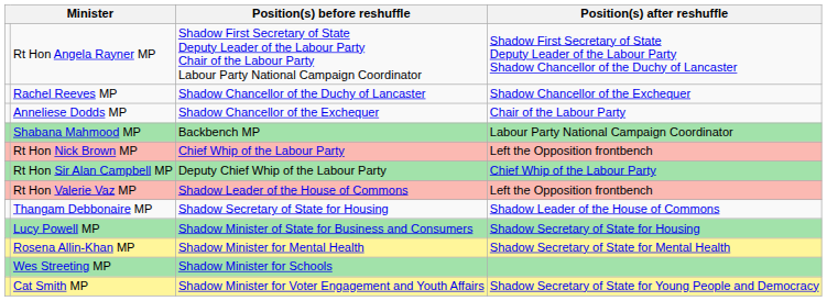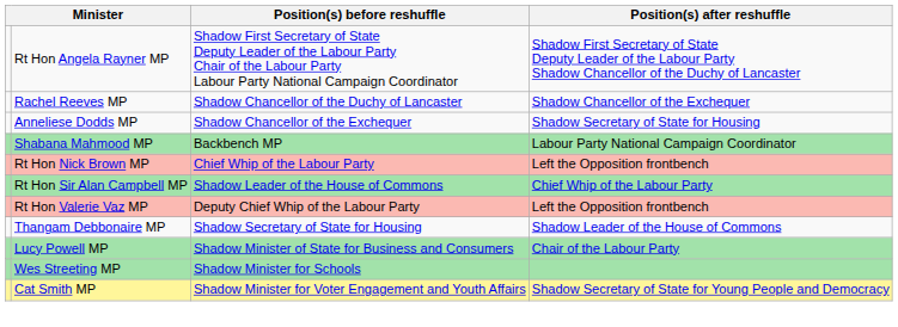Anneliese Dodds MP | Position(s) after reshuffle: Chair of the Labour Party -> Shadow Secretary of State for Housing
Rt Hon Sir Alan Campbell MP | Position(s) before reshuffle: Deputy Chief Whip of the Labour Party -> Shadow Leader of the House of Commons
Rt Hon Valerie Vaz MP | Position(s) before reshuffle: Shadow Leader of the House of Commons -> Deputy Chief Whip of the Labour Party
Lucy Powell MP | Position(s) after reshuffle: Shadow Secretary of State for Housing -> Chair of the Labour Party
- row: Rosena Allin-Khan MP | Shadow Minister for Mental Health | Shadow Secretary of State for Mental Health
